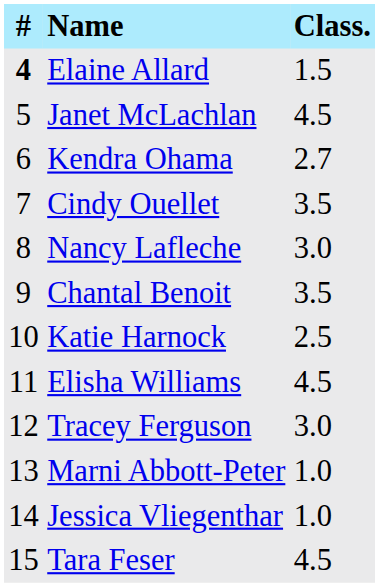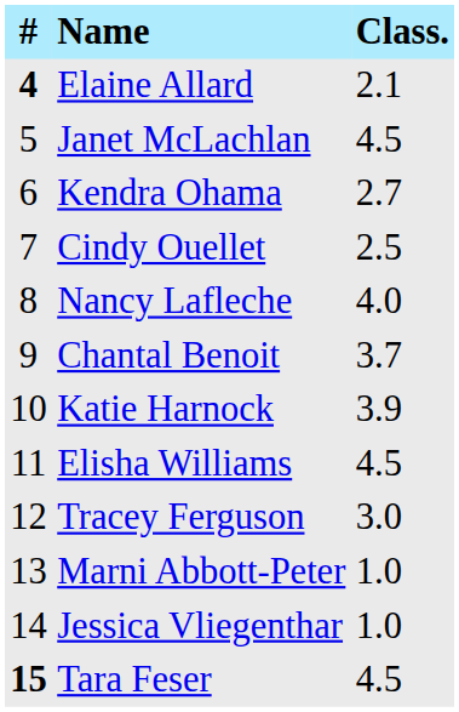Elaine Allard | Class.: 1.5 -> 2.1
Cindy Ouellet | Class.: 3.5 -> 2.5
Nancy Lafleche | Class.: 3.0 -> 4.0
Chantal Benoit | Class.: 3.5 -> 3.7
Katie Harnock | Class.: 2.5 -> 3.9
Tara Feser | #: normal -> bold
